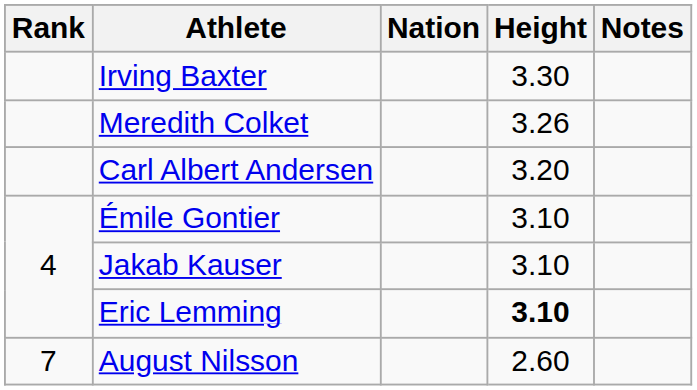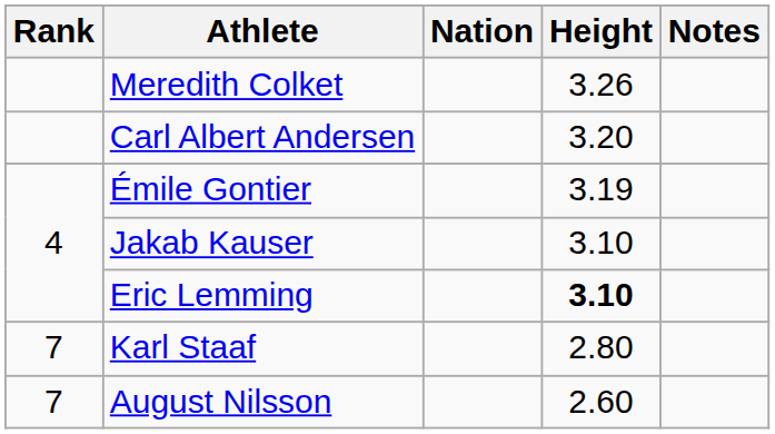- row: Irving Baxter | 3.30
Émile Gontier | Height: 3.10 -> 3.19
+ row: 7 | Karl Staaf | 2.80
